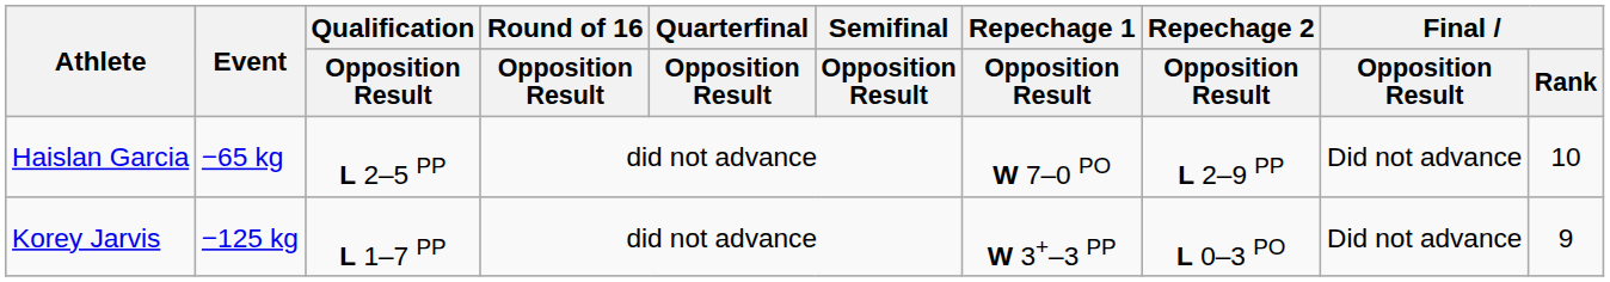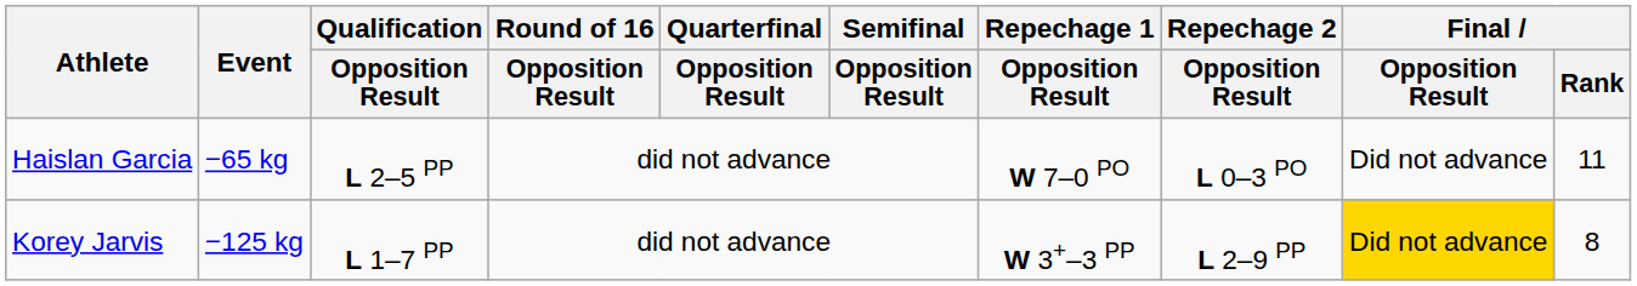Haislan Garcia | Repechage 2 / Opposition Result: L 2–9 PP -> L 0–3 PO
Haislan Garcia | Final / Rank: 10 -> 11
Korey Jarvis | Repechage 2 / Opposition Result: L 0–3 PO -> L 2–9 PP
Korey Jarvis | Final / Opposition Result: no background -> gold background
Korey Jarvis | Final / Rank: 9 -> 8
